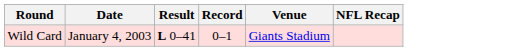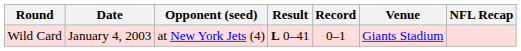+ column: Opponent (seed) | at New York Jets (4)
